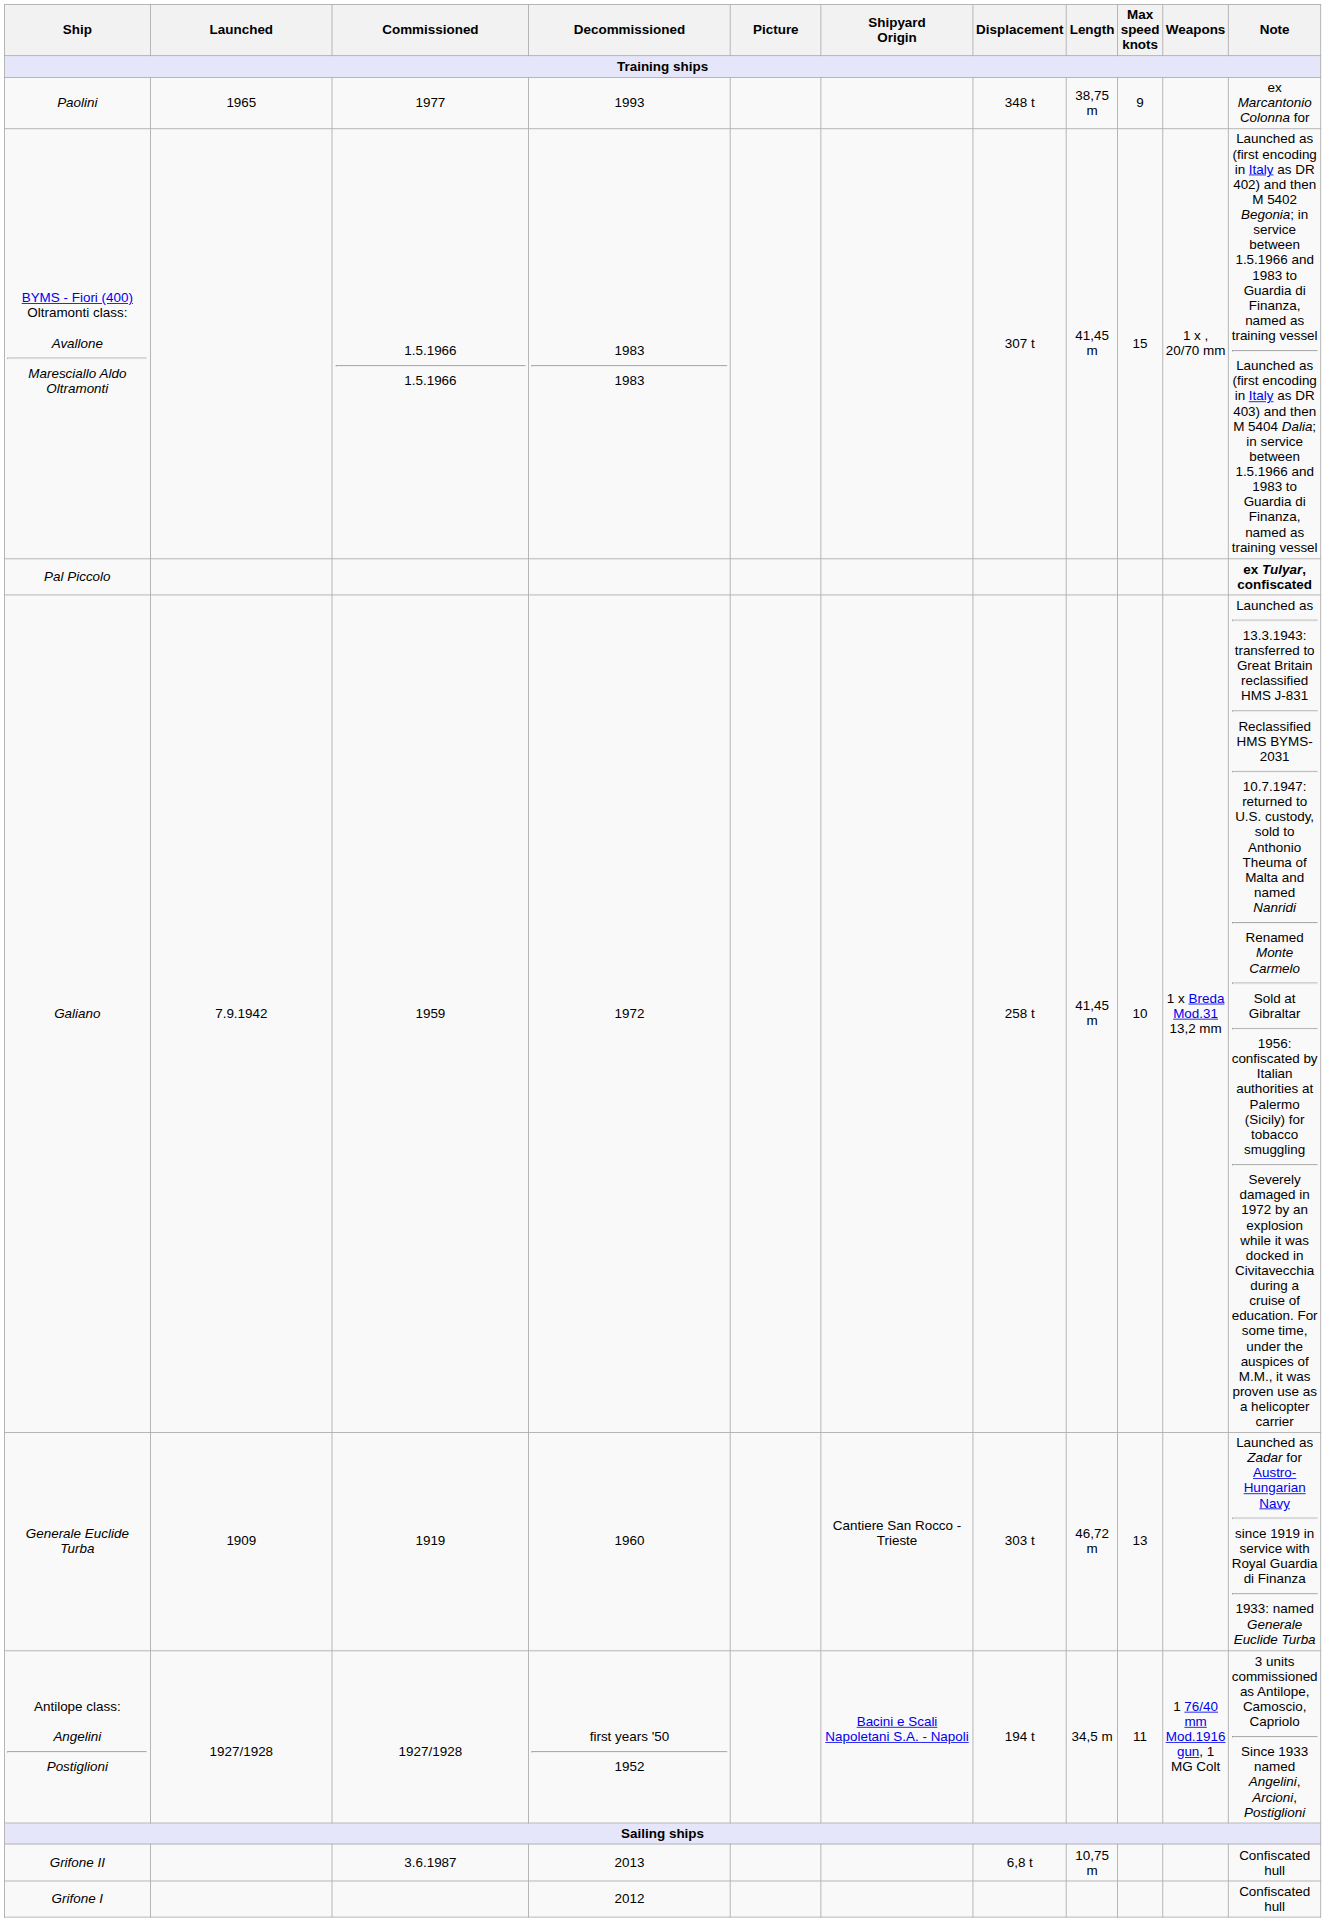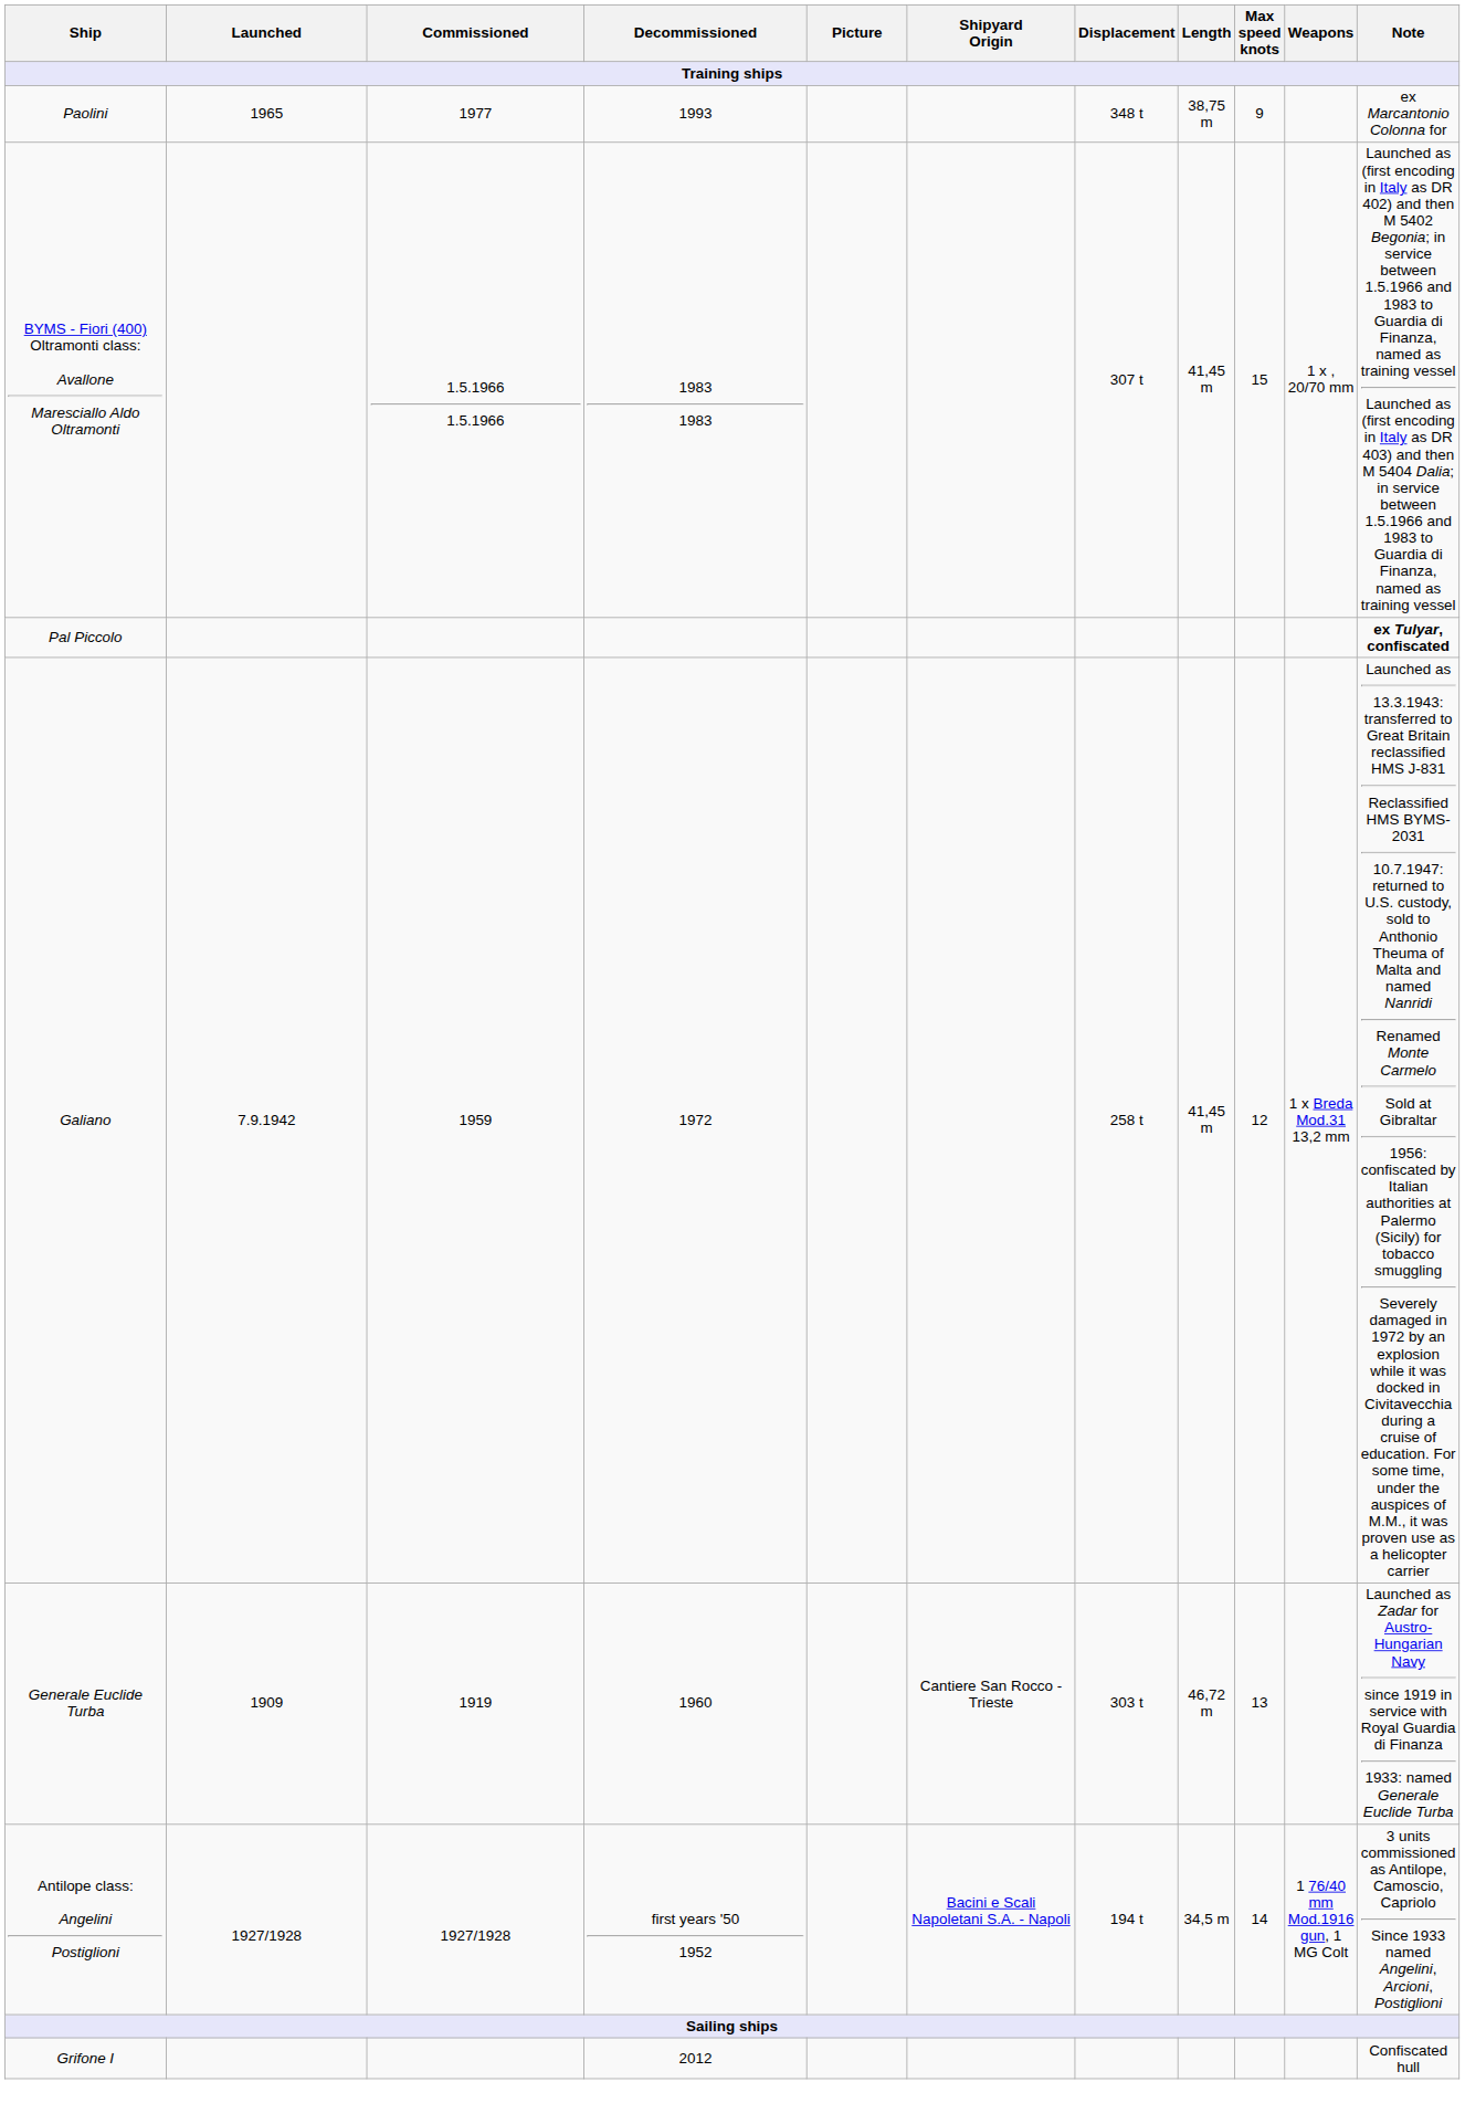Galiano | Max speed knots: 10 -> 12
Antilope class: Angelini Postiglioni | Max speed knots: 11 -> 14
- row: Grifone II | 3.6.1987 | 2013 | 6,8 t | 10,75 m | Confiscated hull
